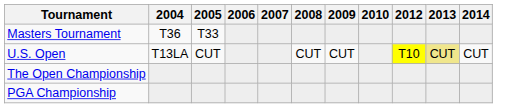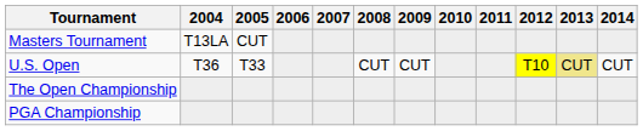+ column: 2011
Masters Tournament | 2004: T36 -> T13LA
Masters Tournament | 2005: T33 -> CUT
U.S. Open | 2004: T13LA -> T36
U.S. Open | 2005: CUT -> T33
